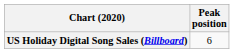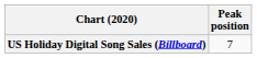US Holiday Digital Song Sales (Billboard) | Peak position: 6 -> 7
